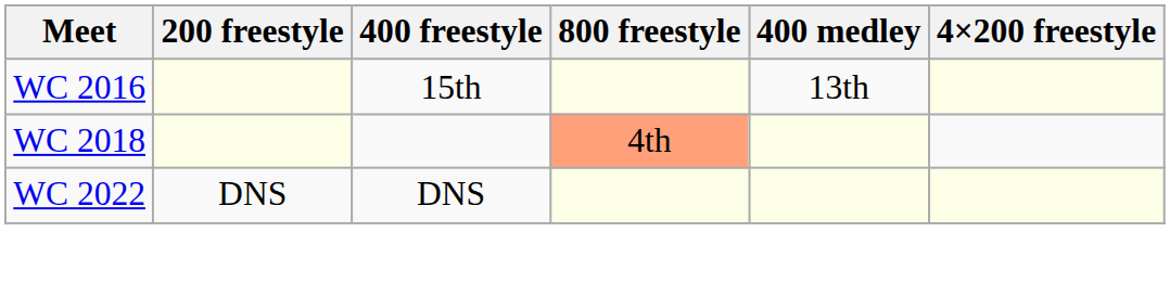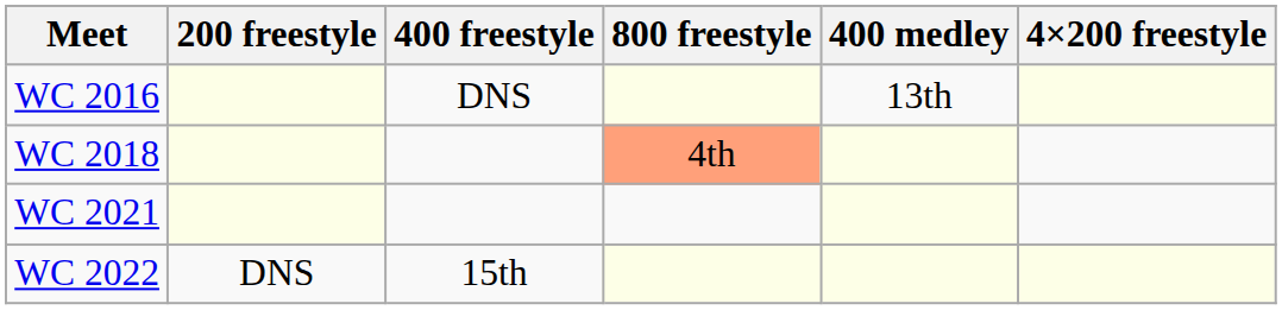WC 2016 | 400 freestyle: 15th -> DNS
+ row: WC 2021
WC 2022 | 400 freestyle: DNS -> 15th
